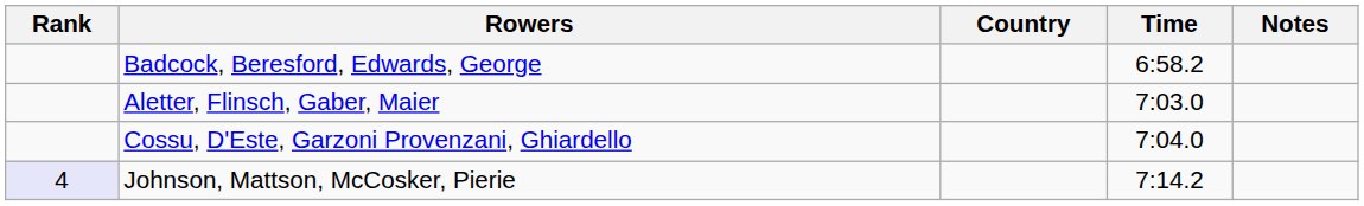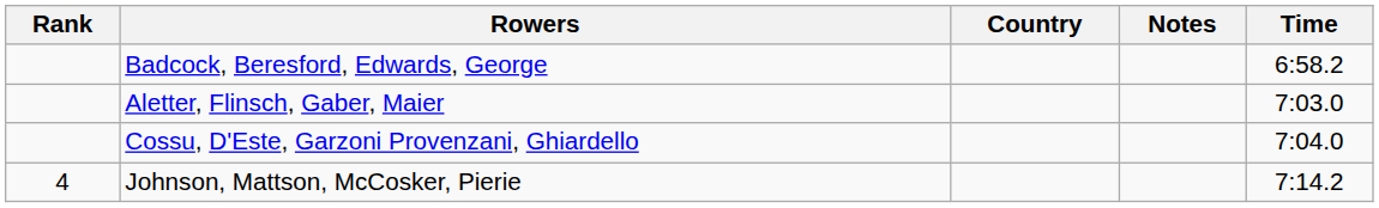columns swapped: Time <-> Notes
Johnson, Mattson, McCosker, Pierie | Rank: lavender background -> no background
